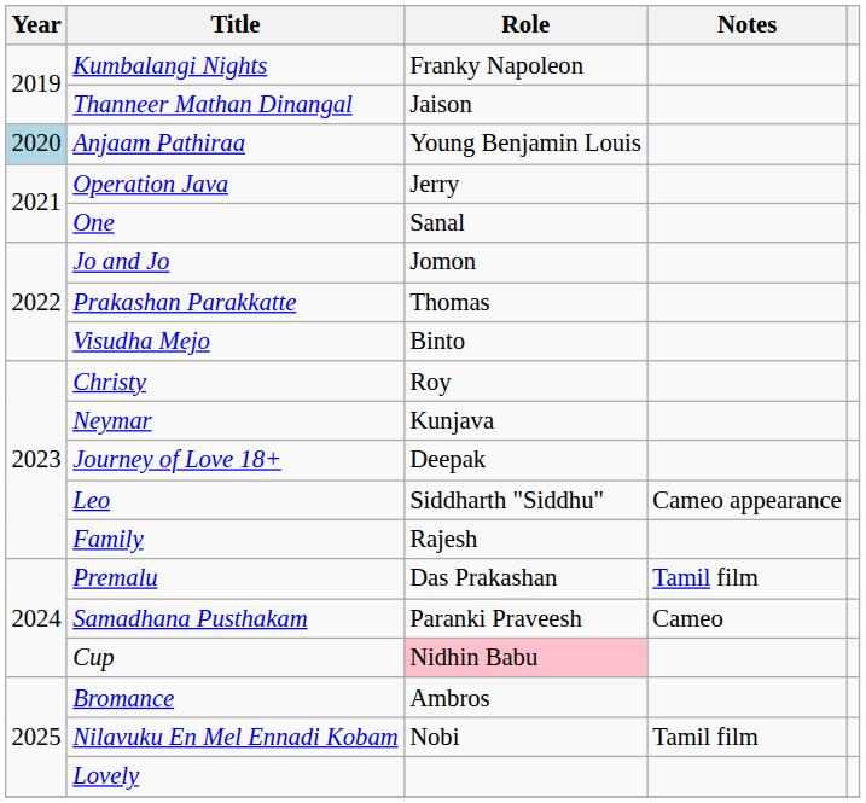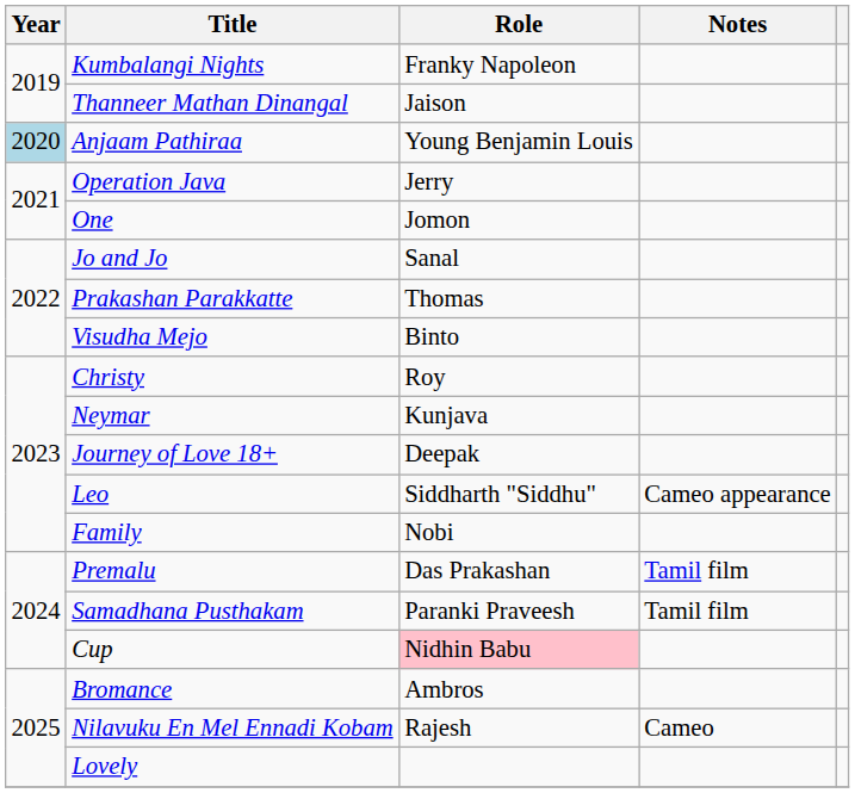One | Role: Sanal -> Jomon
Jo and Jo | Role: Jomon -> Sanal
Family | Role: Rajesh -> Nobi
Samadhana Pusthakam | Notes: Cameo -> Tamil film
Nilavuku En Mel Ennadi Kobam | Role: Nobi -> Rajesh
Nilavuku En Mel Ennadi Kobam | Notes: Tamil film -> Cameo
